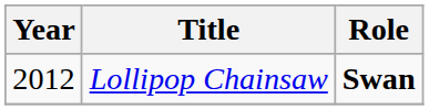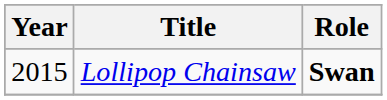Lollipop Chainsaw | Year: 2012 -> 2015
